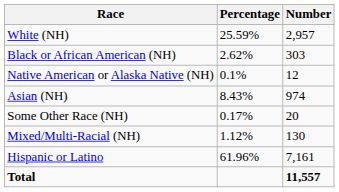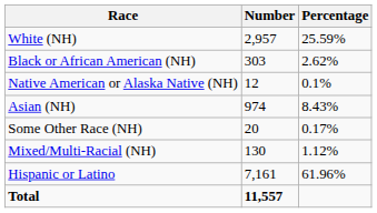columns swapped: Number <-> Percentage
